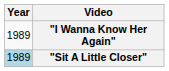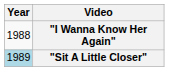"I Wanna Know Her Again" | Year: 1989 -> 1988
